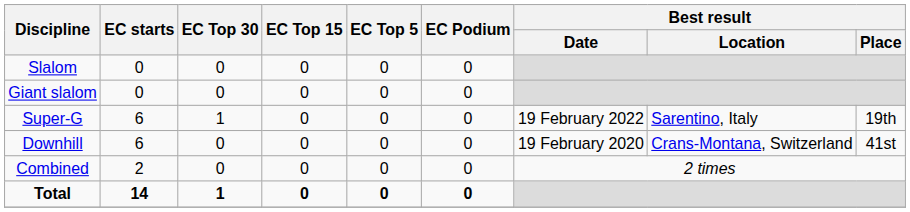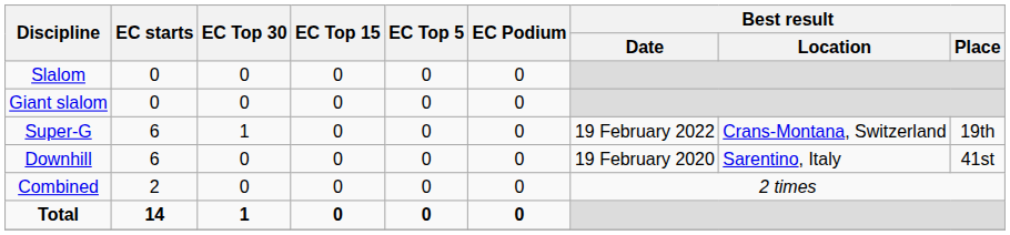Super-G | Best result / Location: Sarentino, Italy -> Crans-Montana, Switzerland
Downhill | Best result / Location: Crans-Montana, Switzerland -> Sarentino, Italy
